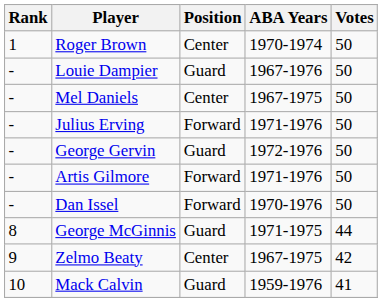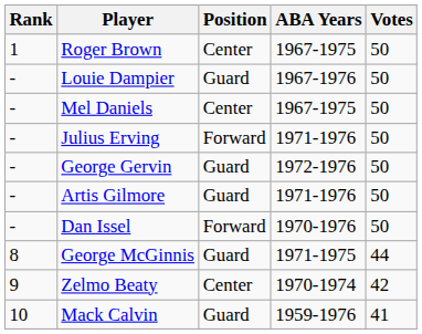Roger Brown | ABA Years: 1970-1974 -> 1967-1975
Artis Gilmore | Position: Forward -> Guard
Zelmo Beaty | ABA Years: 1967-1975 -> 1970-1974
